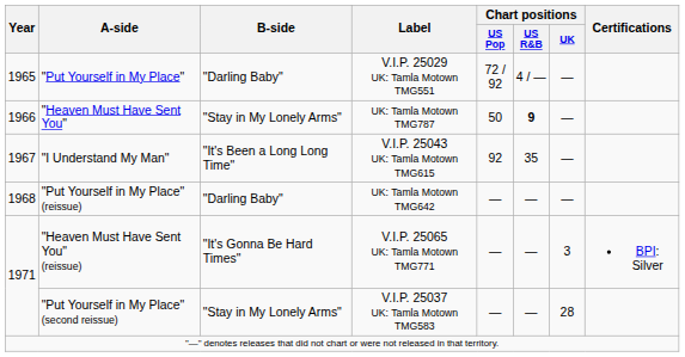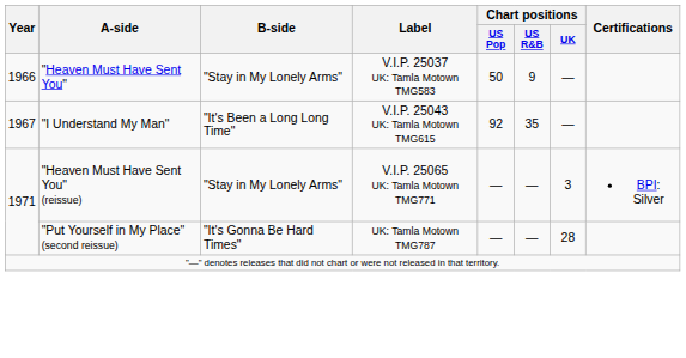- row: 1965 | "Put Yourself in My Place" | "Darling Baby" | V.I.P. 25029 UK: Tamla Motown TMG551 | 72 / 92 | 4 / — | —
"Heaven Must Have Sent You" | Label: UK: Tamla Motown TMG787 -> V.I.P. 25037 UK: Tamla Motown TMG583
"Heaven Must Have Sent You" | Chart positions / US R&B: bold -> normal
- row: 1968 | "Put Yourself in My Place" (reissue) | "Darling Baby" | UK: Tamla Motown TMG642 | — | — | —
"Heaven Must Have Sent You" (reissue) | B-side: "It's Gonna Be Hard Times" -> "Stay in My Lonely Arms"
"Put Yourself in My Place" (second reissue) | B-side: "Stay in My Lonely Arms" -> "It's Gonna Be Hard Times"
"Put Yourself in My Place" (second reissue) | Label: V.I.P. 25037 UK: Tamla Motown TMG583 -> UK: Tamla Motown TMG787
